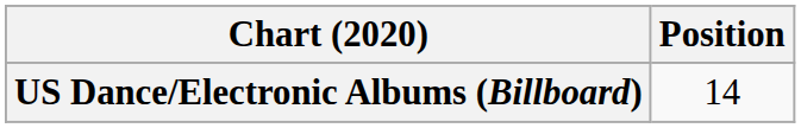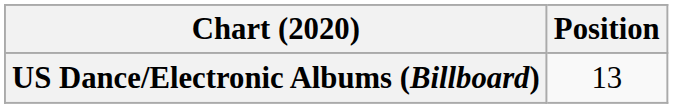US Dance/Electronic Albums (Billboard) | Position: 14 -> 13
